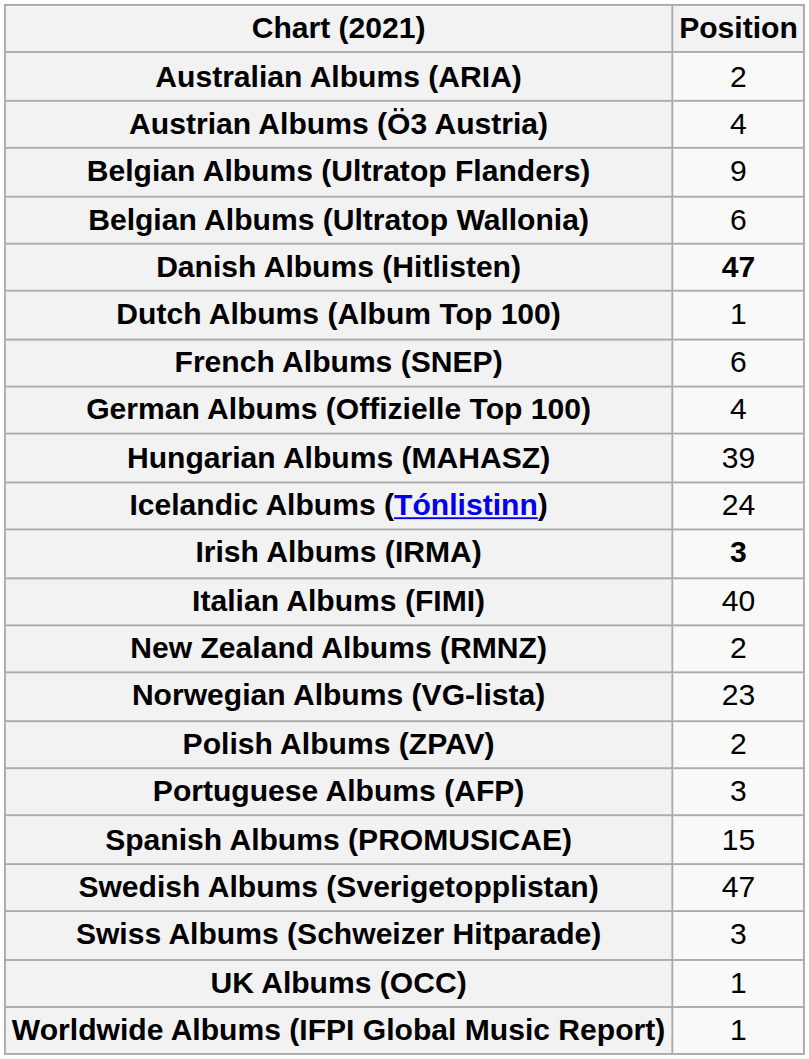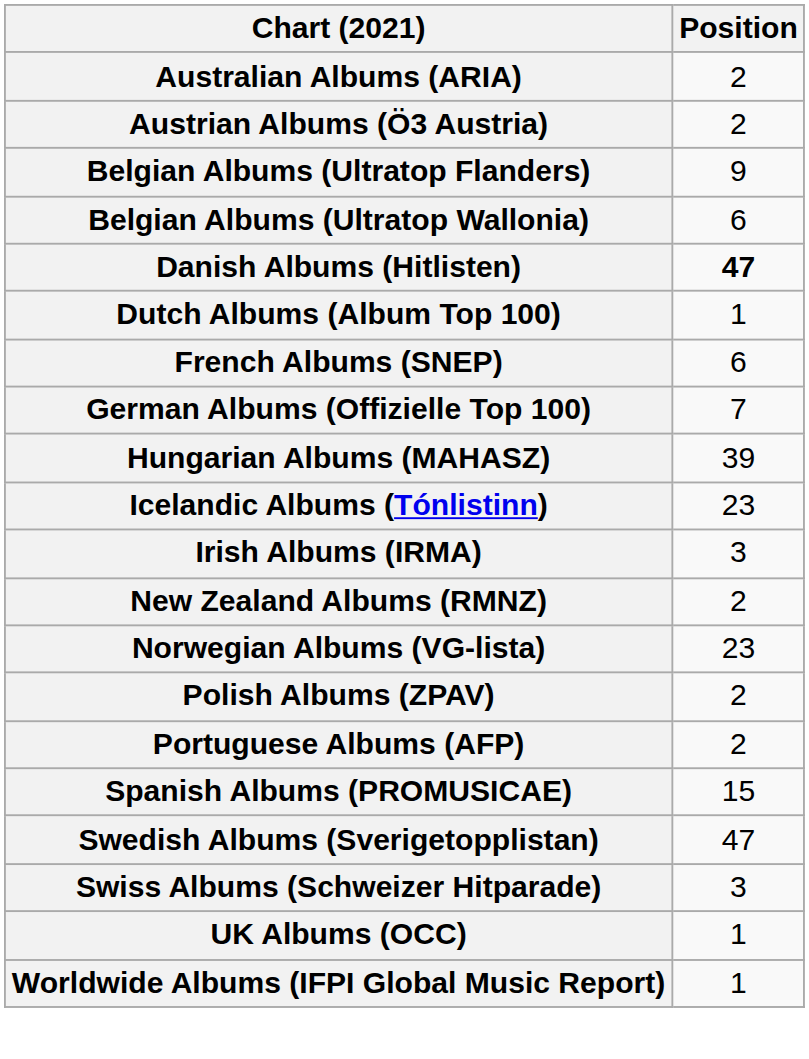Austrian Albums (Ö3 Austria) | Position: 4 -> 2
German Albums (Offizielle Top 100) | Position: 4 -> 7
Icelandic Albums (Tónlistinn) | Position: 24 -> 23
Irish Albums (IRMA) | Position: bold -> normal
- row: Italian Albums (FIMI) | 40
Portuguese Albums (AFP) | Position: 3 -> 2
